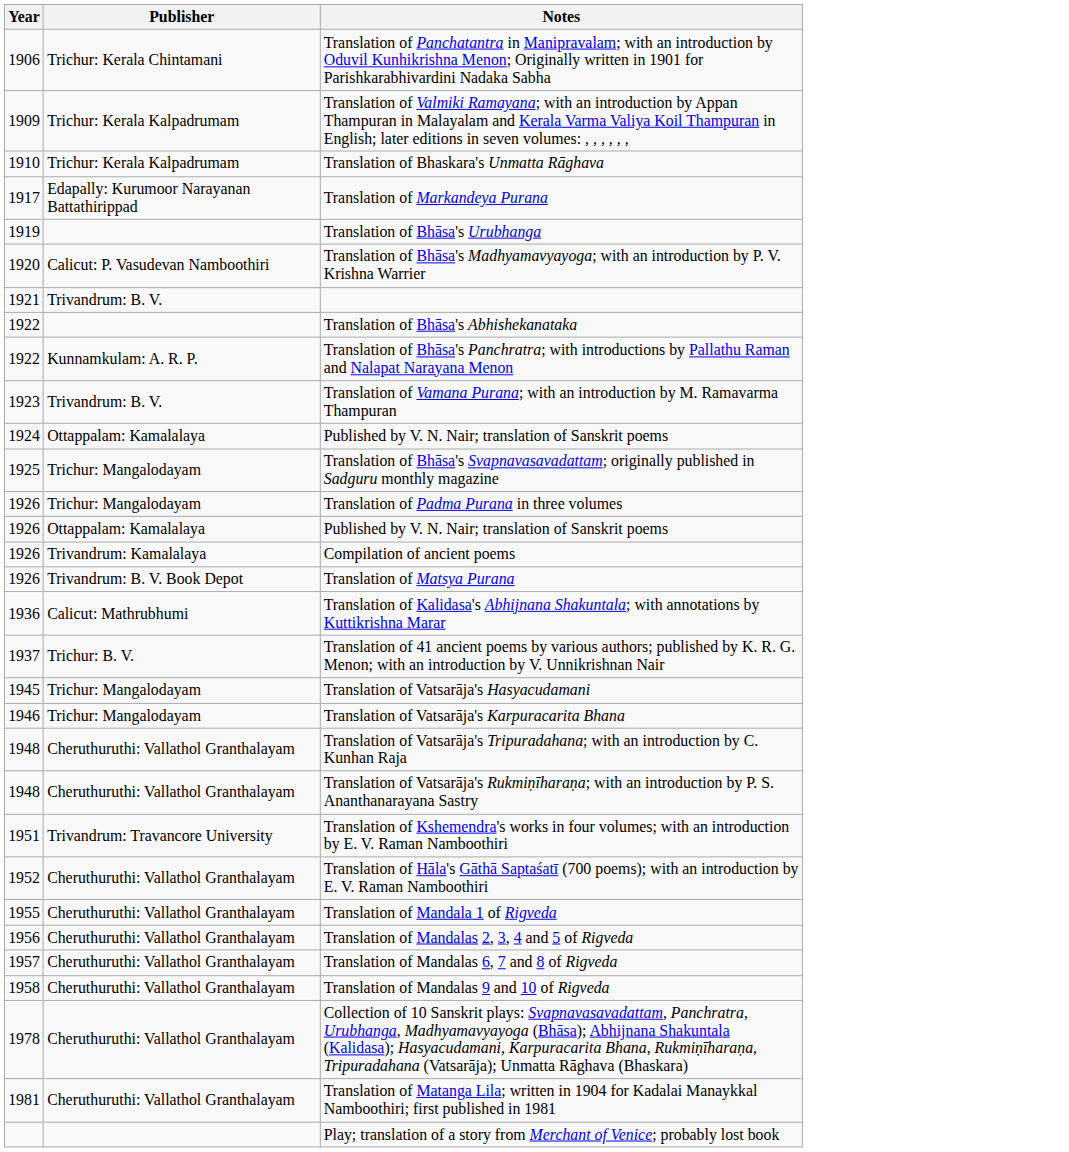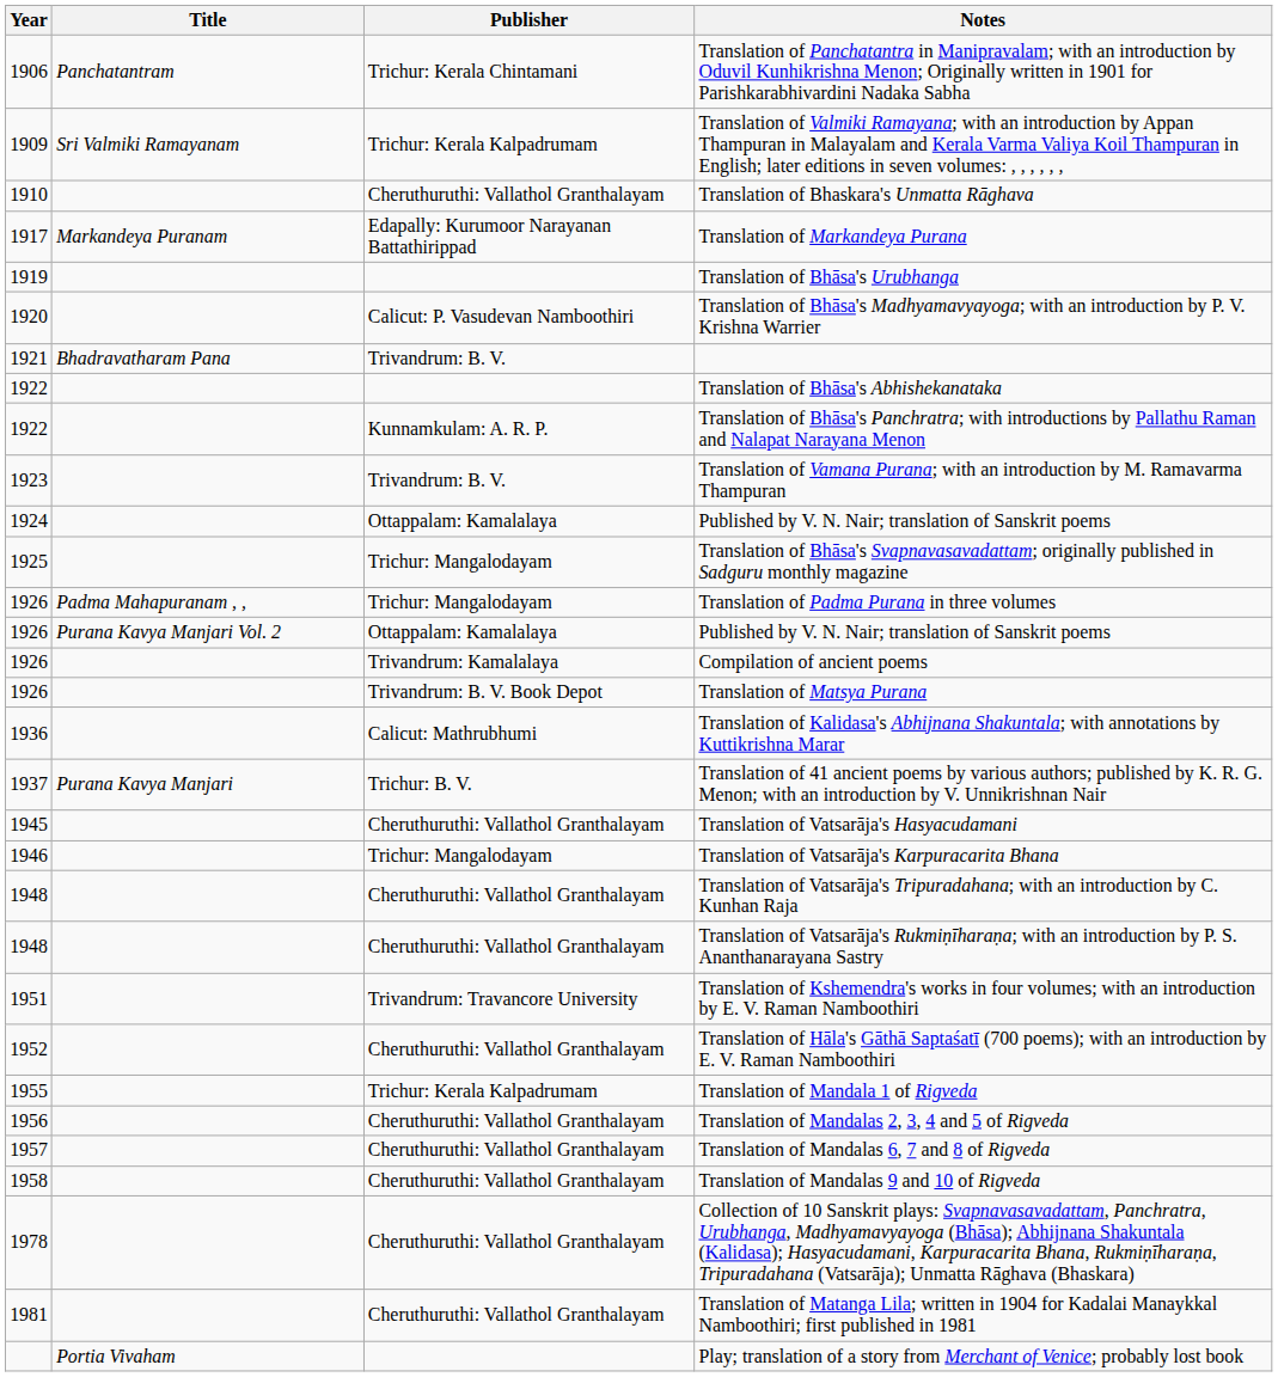+ column: Title | Panchatantram | Sri Valmiki Ramayanam | Markandeya Puranam | Bhadravatharam Pana | Padma Mahapuranam , , | Purana Kavya Manjari Vol. 2 | Purana Kavya Manjari | Portia Vivaham
Translation of Bhaskara's Unmatta Rāghava | Publisher: Trichur: Kerala Kalpadrumam -> Cheruthuruthi: Vallathol Granthalayam
Translation of Vatsarāja's Hasyacudamani | Publisher: Trichur: Mangalodayam -> Cheruthuruthi: Vallathol Granthalayam
Translation of Mandala 1 of Rigveda | Publisher: Cheruthuruthi: Vallathol Granthalayam -> Trichur: Kerala Kalpadrumam
